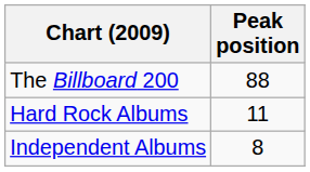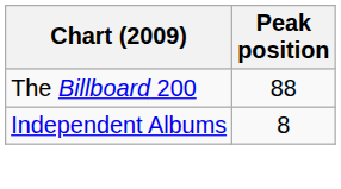- row: Hard Rock Albums | 11
